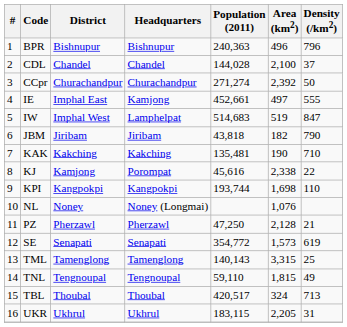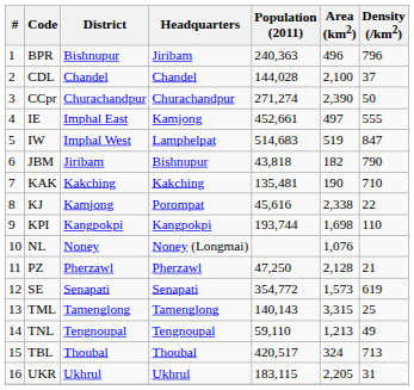BPR | Headquarters: Bishnupur -> Jiribam
CCpr | Area (km2): 2,392 -> 2,390
JBM | Headquarters: Jiribam -> Bishnupur
TNL | Area (km2): 1,815 -> 1,213
